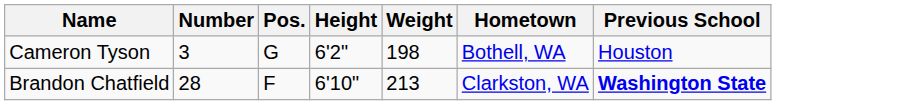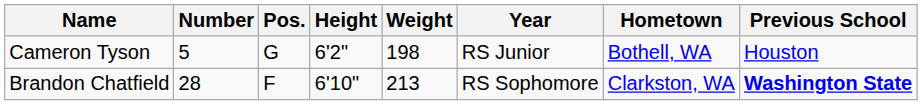+ column: Year | RS Junior | RS Sophomore
Cameron Tyson | Number: 3 -> 5
